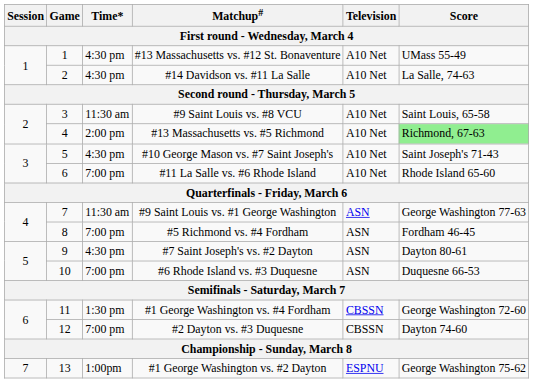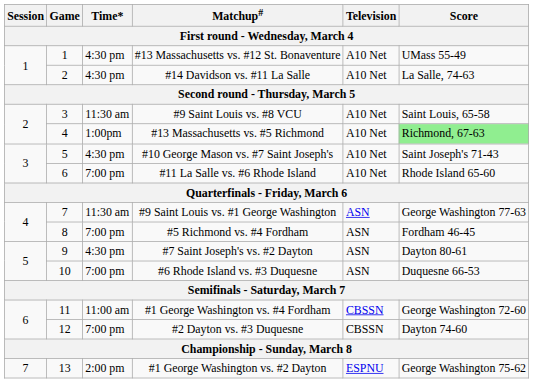#13 Massachusetts vs. #5 Richmond | Time*: 2:00 pm -> 1:00pm
#1 George Washington vs. #4 Fordham | Time*: 1:30 pm -> 11:00 am
#1 George Washington vs. #2 Dayton | Time*: 1:00pm -> 2:00 pm
